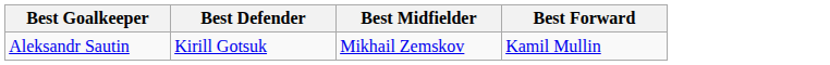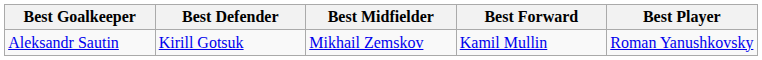+ column: Best Player | Roman Yanushkovsky
